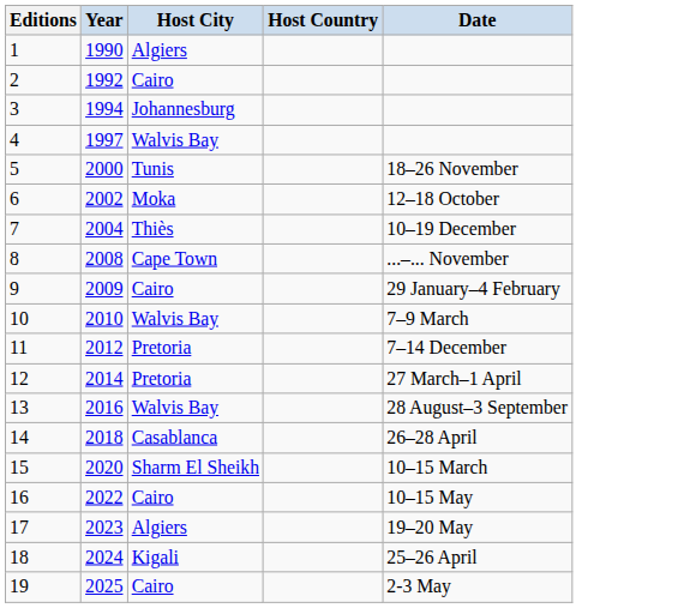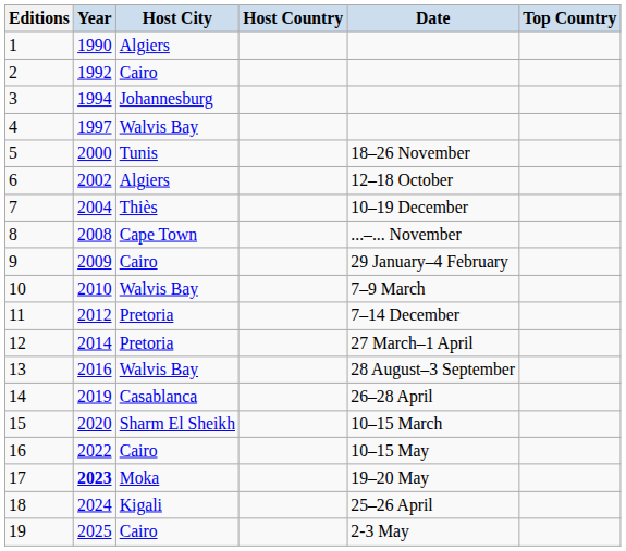+ column: Top Country
6 | Host City: Moka -> Algiers
14 | Year: 2018 -> 2019
17 | Year: normal -> bold
17 | Host City: Algiers -> Moka
